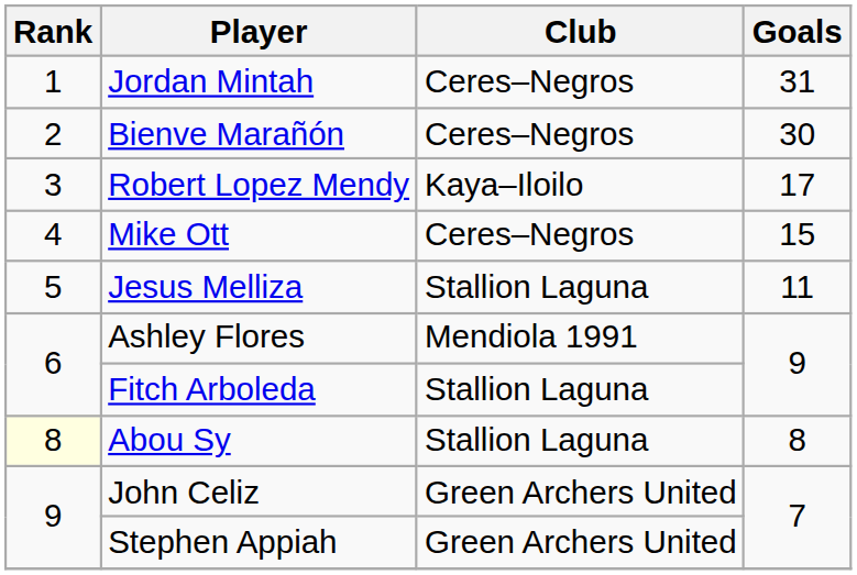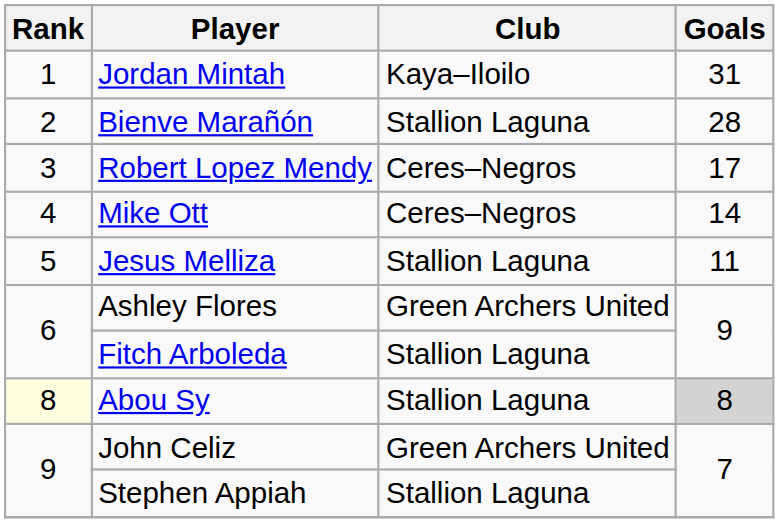Jordan Mintah | Club: Ceres–Negros -> Kaya–Iloilo
Bienve Marañón | Club: Ceres–Negros -> Stallion Laguna
Bienve Marañón | Goals: 30 -> 28
Robert Lopez Mendy | Club: Kaya–Iloilo -> Ceres–Negros
Mike Ott | Goals: 15 -> 14
Ashley Flores | Club: Mendiola 1991 -> Green Archers United
Abou Sy | Goals: no background -> lightgrey background
Stephen Appiah | Club: Green Archers United -> Stallion Laguna
